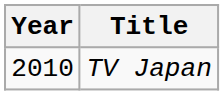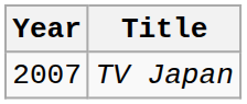TV Japan | Year: 2010 -> 2007
